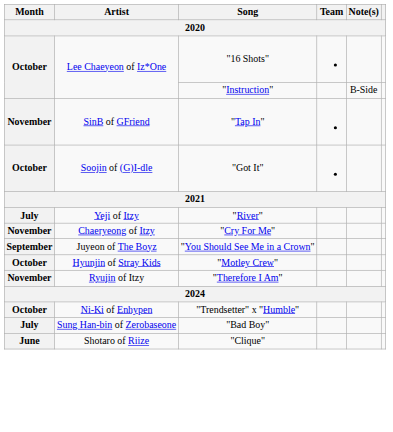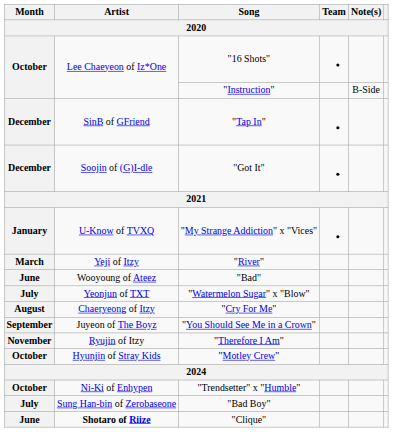"Tap In" | Month: November -> December
"Got It" | Month: October -> December
+ row: January | U-Know of TVXQ | "My Strange Addiction" x "Vices"
"River" | Month: July -> March
+ row: June | Wooyoung of Ateez | "Bad"
+ row: July | Yeonjun of TXT | "Watermelon Sugar" x "Blow"
"Cry For Me" | Month: November -> August
rows swapped: "Motley Crew" <-> "Therefore I Am"
"Clique" | Artist: normal -> bold
